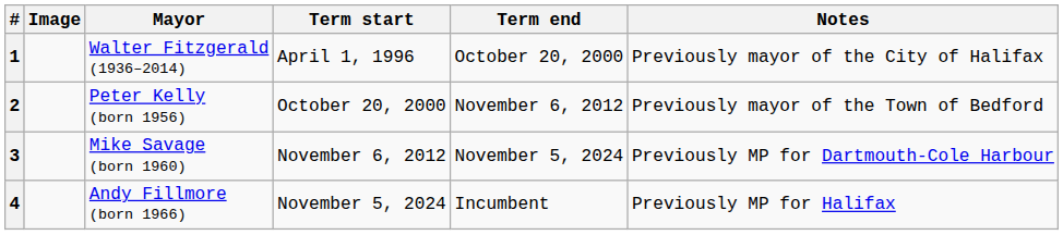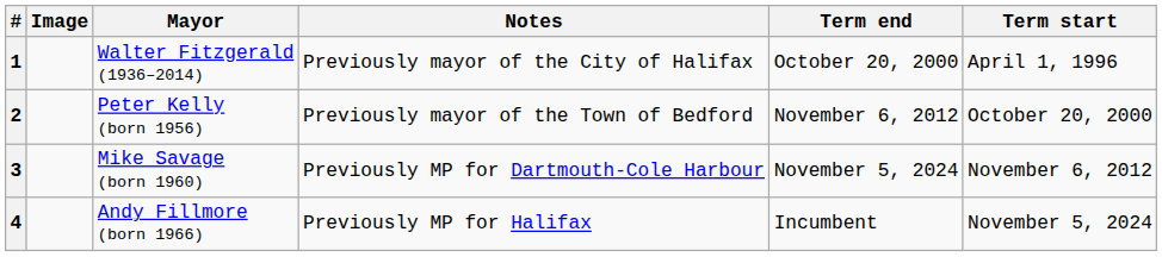columns swapped: Term start <-> Notes
